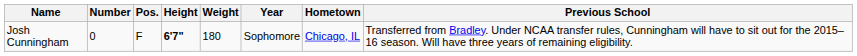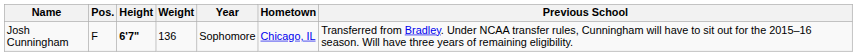- column: Number | 0
Josh Cunningham | Weight: 180 -> 136
